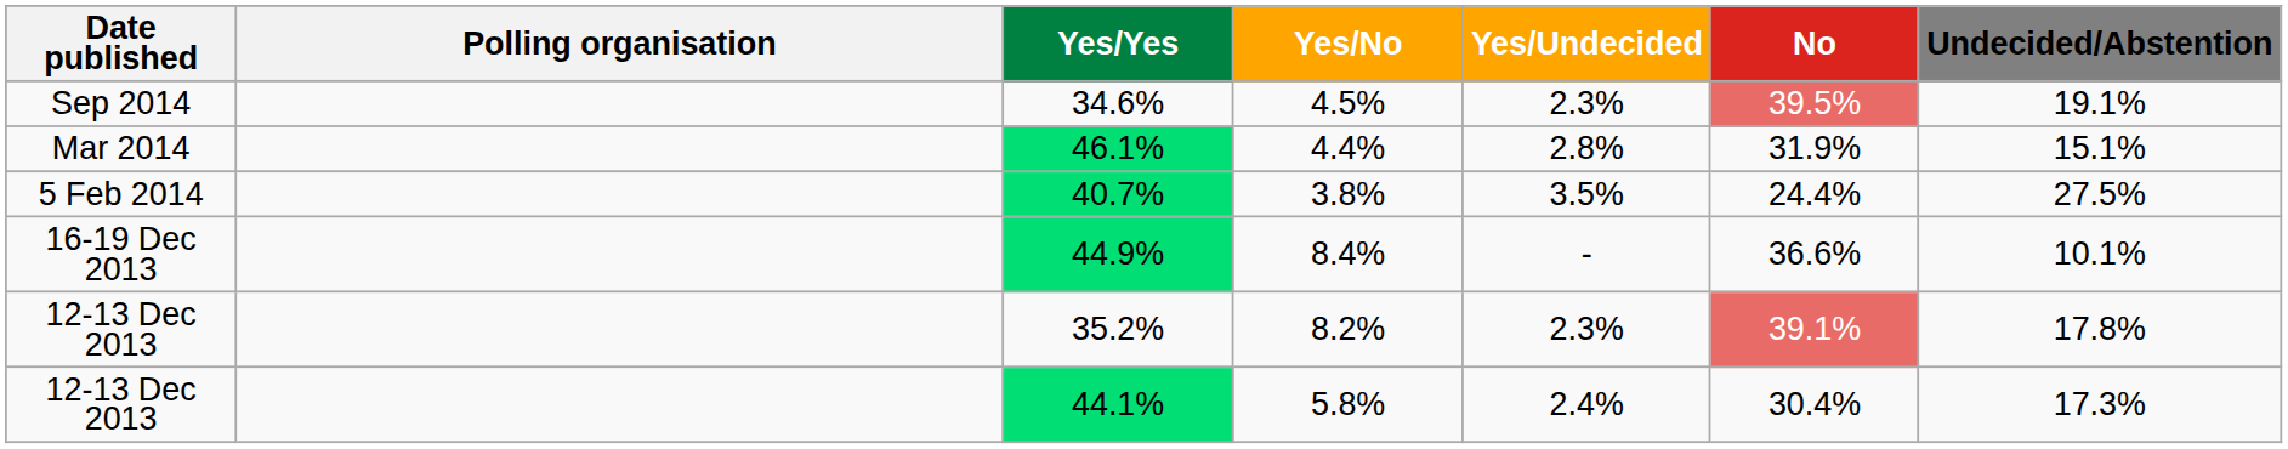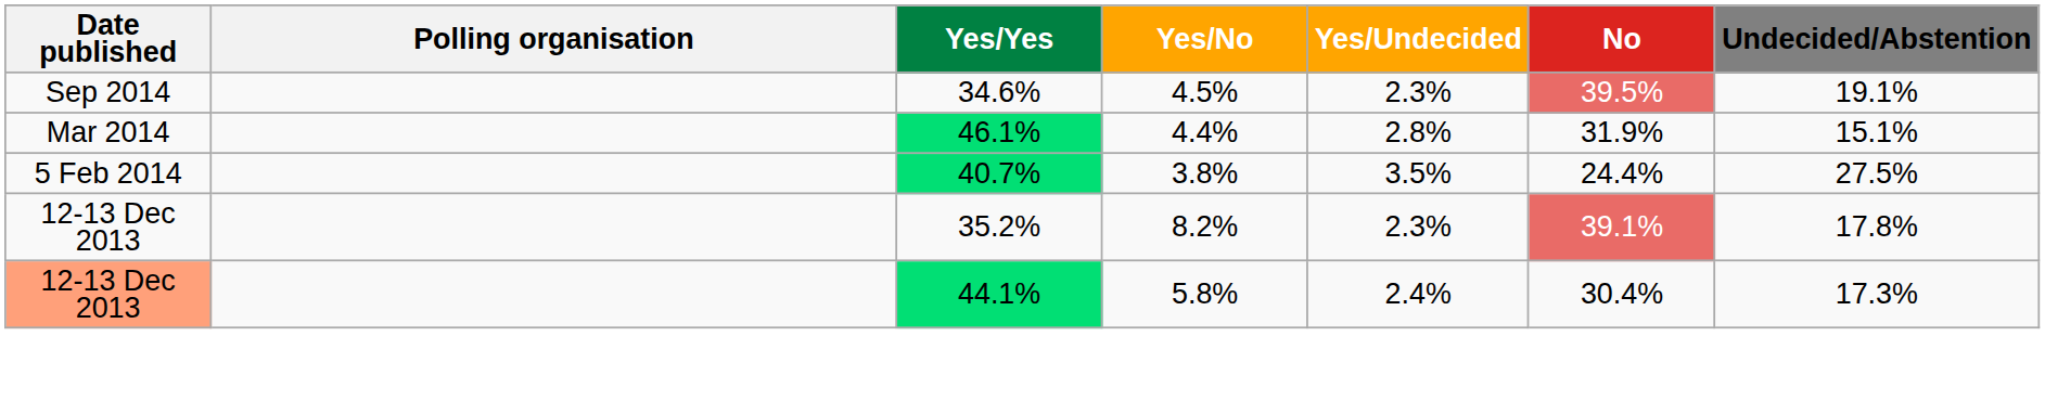- row: 16-19 Dec 2013 | 44.9% | 8.4% | - | 36.6% | 10.1%
44.1% | Date published: no background -> lightsalmon background
